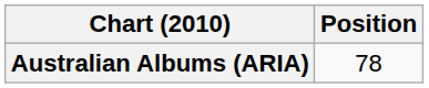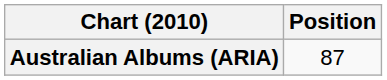Australian Albums (ARIA) | Position: 78 -> 87
